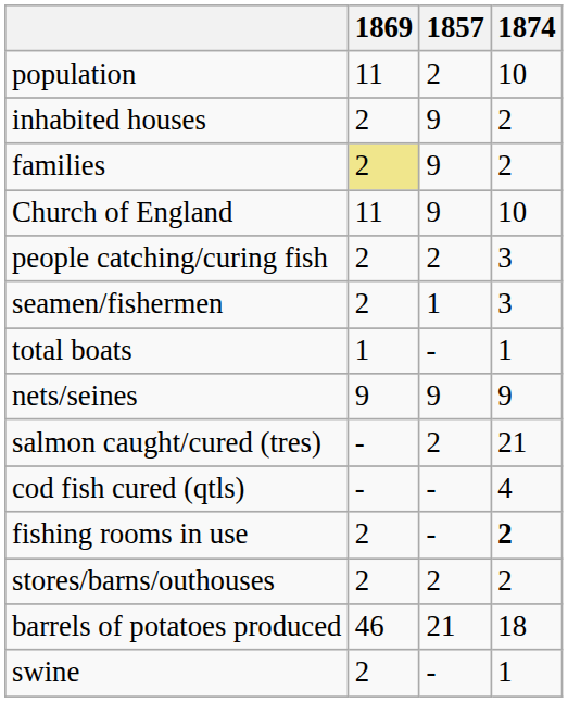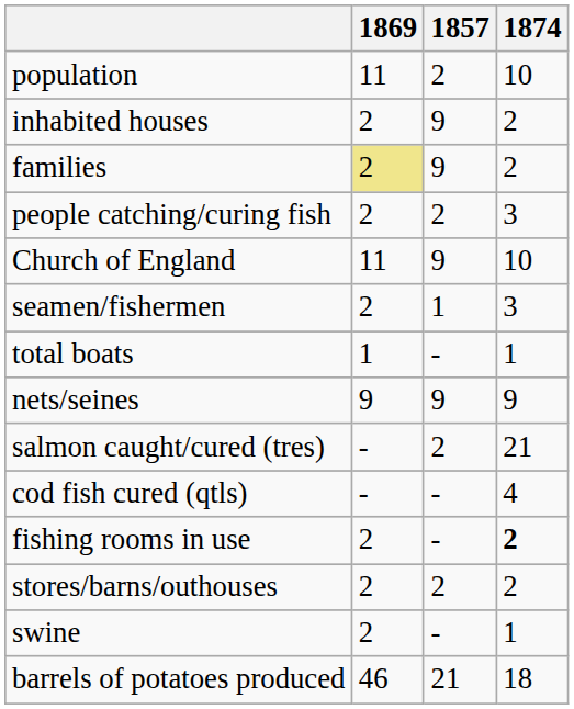rows swapped: Church of England <-> people catching/curing fish
rows swapped: swine <-> barrels of potatoes produced
